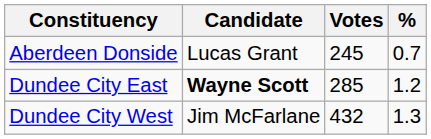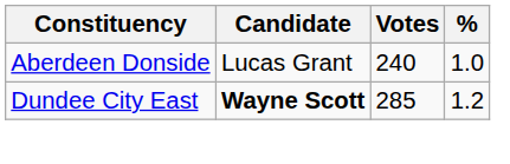Aberdeen Donside | Votes: 245 -> 240
Aberdeen Donside | %: 0.7 -> 1.0
- row: Dundee City West | Jim McFarlane | 432 | 1.3
